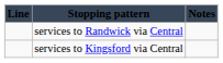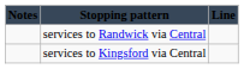columns swapped: Line <-> Notes
